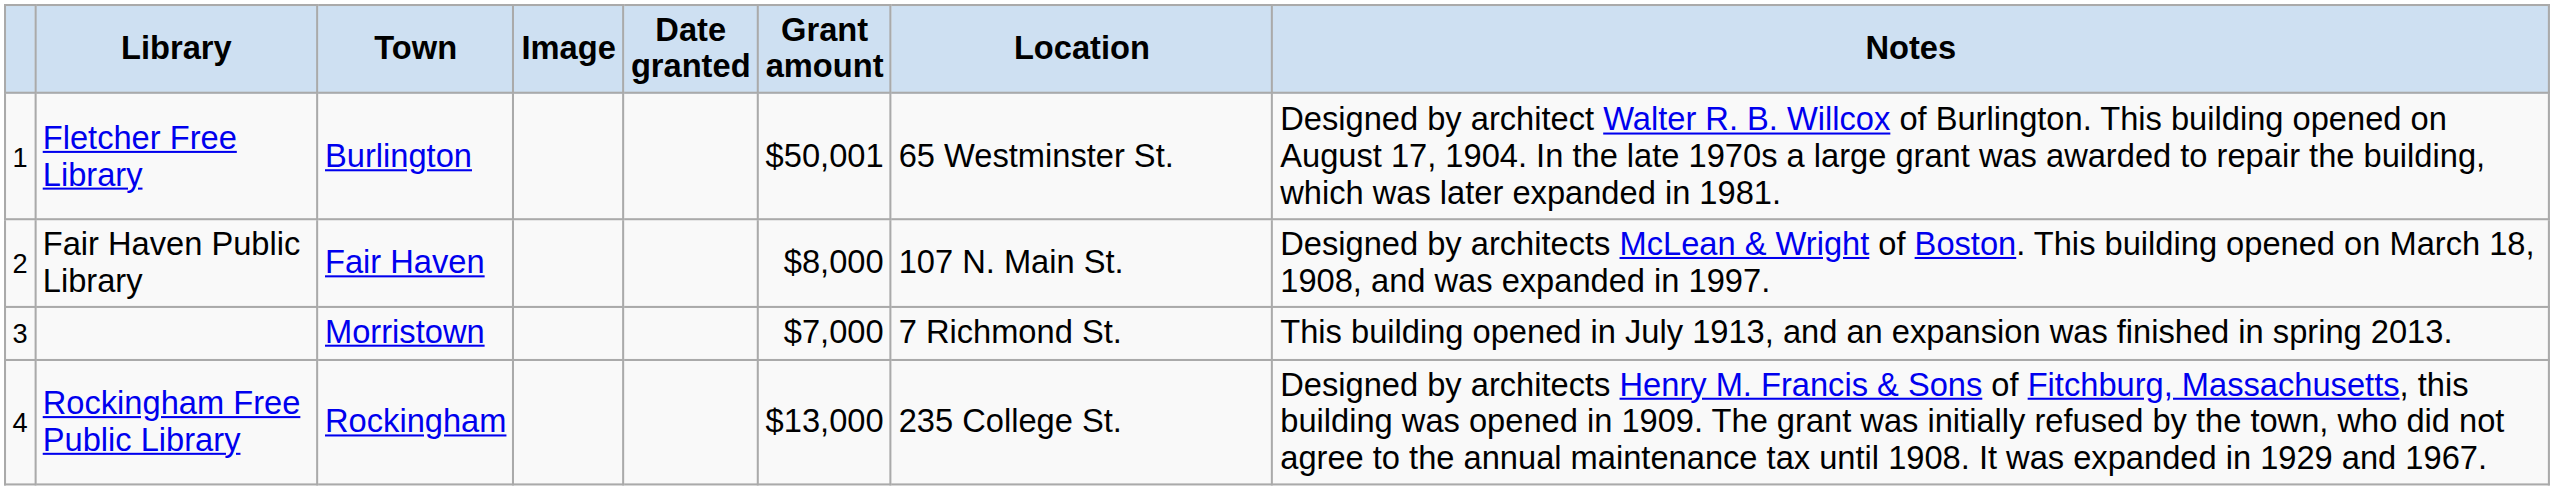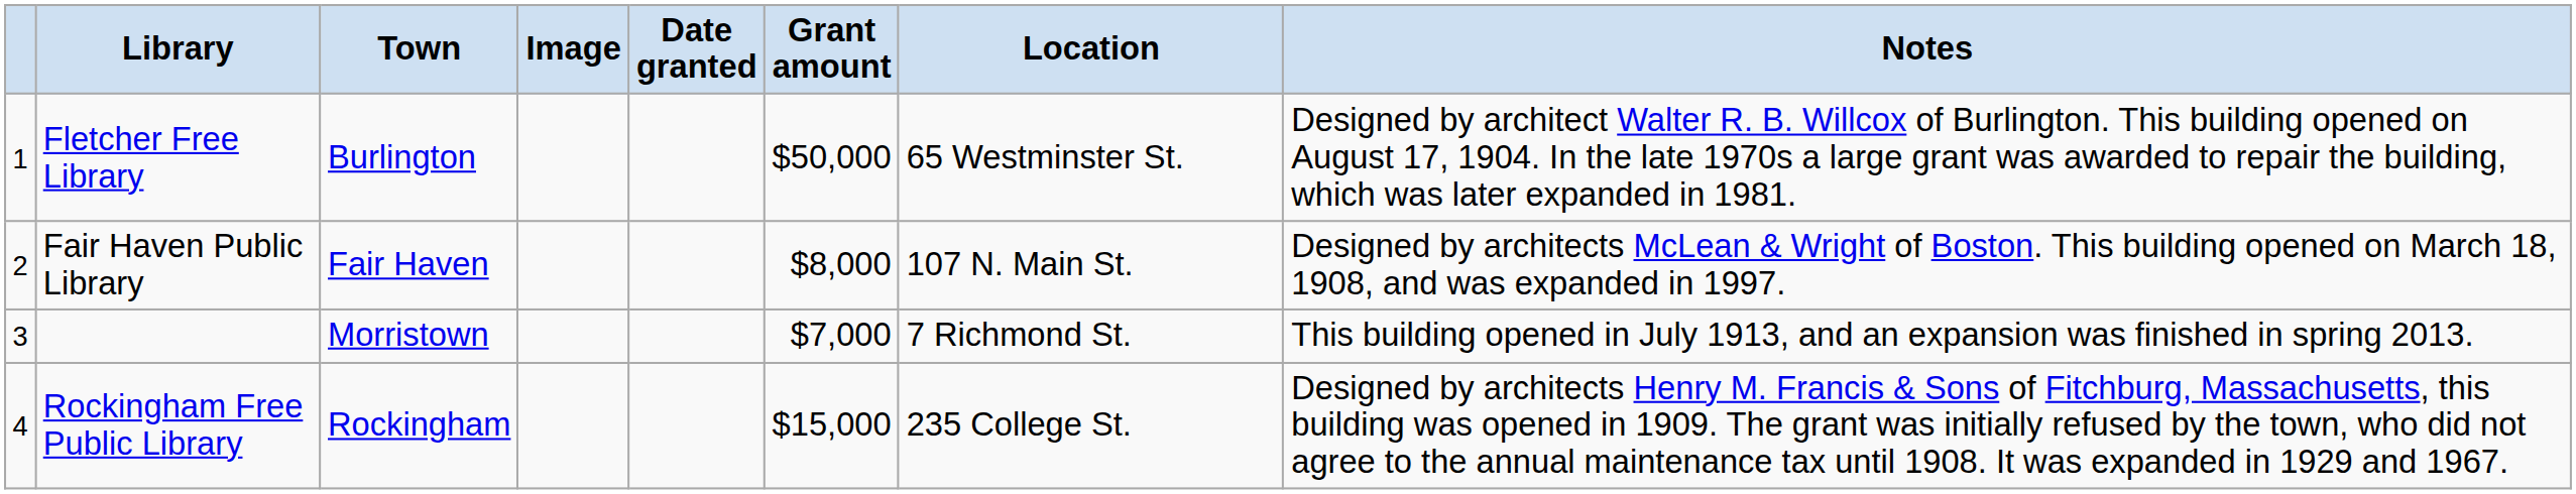Fletcher Free Library | Grant amount: $50,001 -> $50,000
Rockingham Free Public Library | Grant amount: $13,000 -> $15,000
